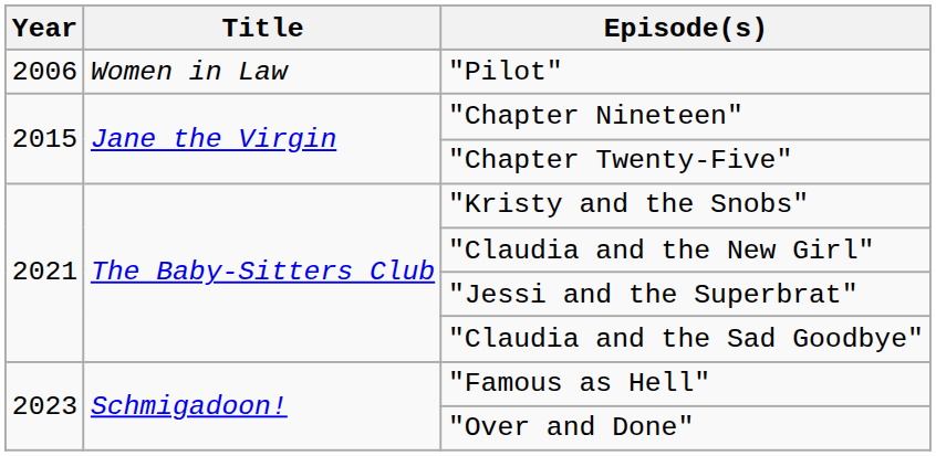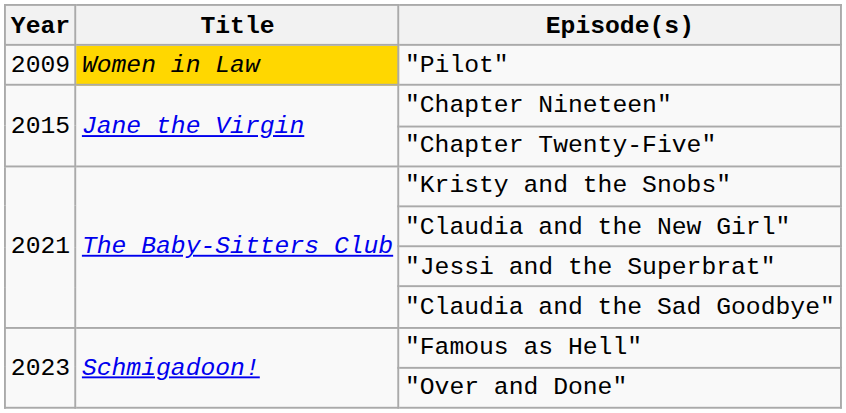"Pilot" | Year: 2006 -> 2009
"Pilot" | Title: no background -> gold background
